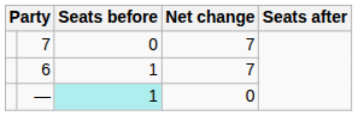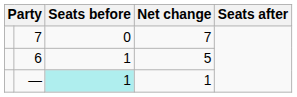6 | Net change: 7 -> 5
— | Net change: 0 -> 1
